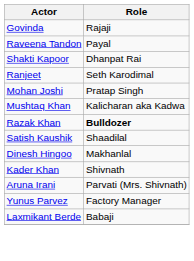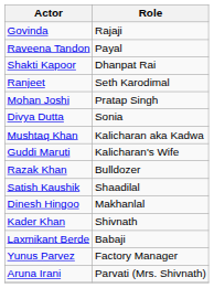+ row: Divya Dutta | Sonia
+ row: Guddi Maruti | Kalicharan's Wife
Razak Khan | Role: bold -> normal
rows swapped: Aruna Irani <-> Laxmikant Berde
